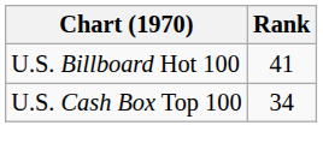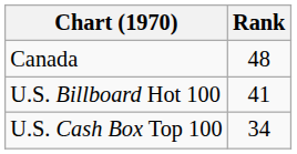+ row: Canada | 48
